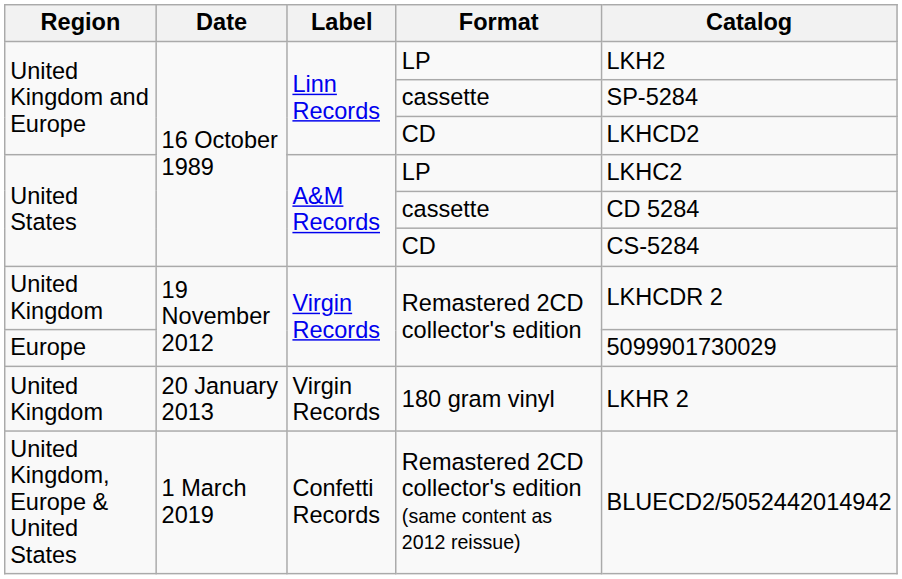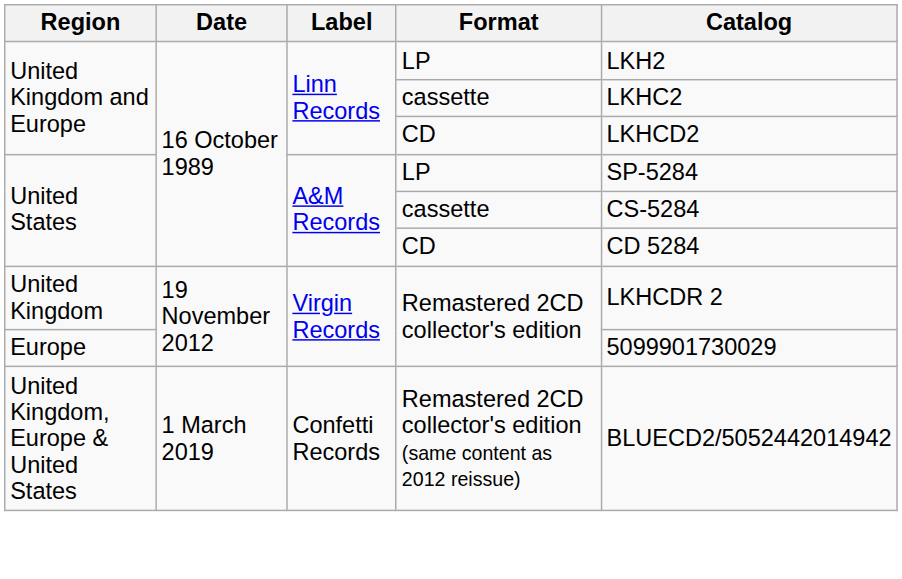United Kingdom and Europe / cassette | Catalog: SP-5284 -> LKHC2
United States / LP | Catalog: LKHC2 -> SP-5284
United States / cassette | Catalog: CD 5284 -> CS-5284
United States / CD | Catalog: CS-5284 -> CD 5284
- row: United Kingdom | 20 January 2013 | Virgin Records | 180 gram vinyl | LKHR 2
